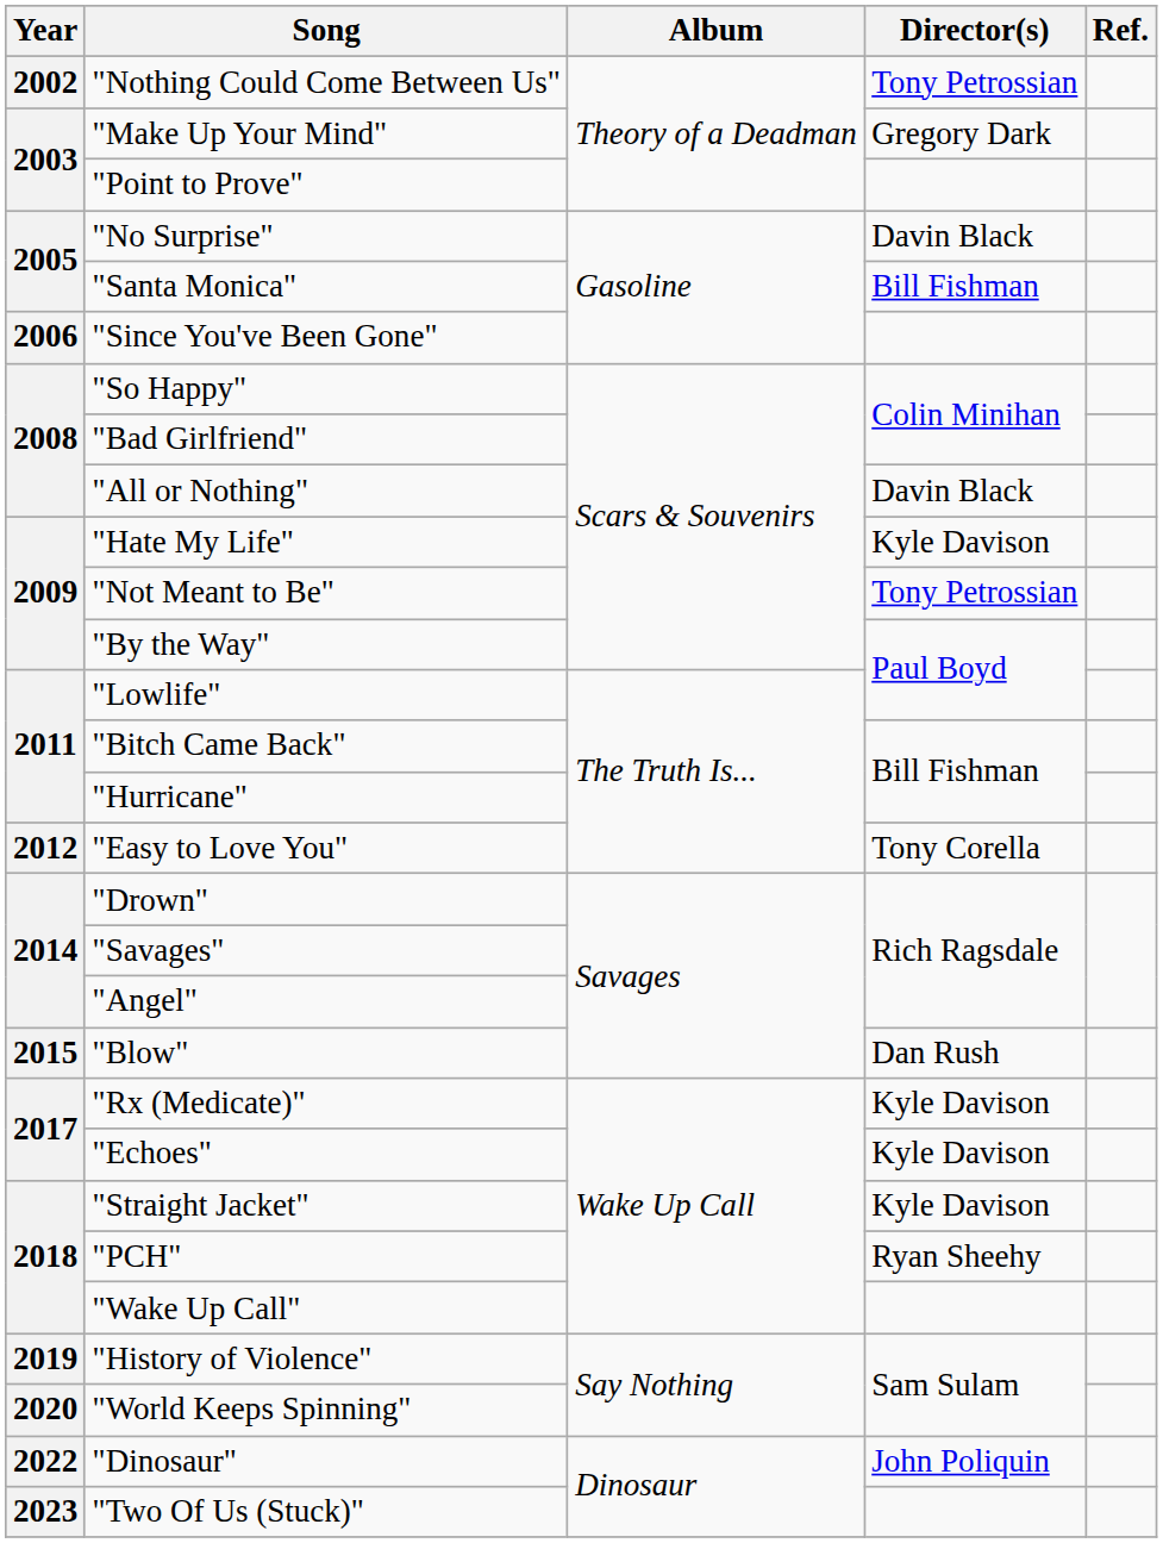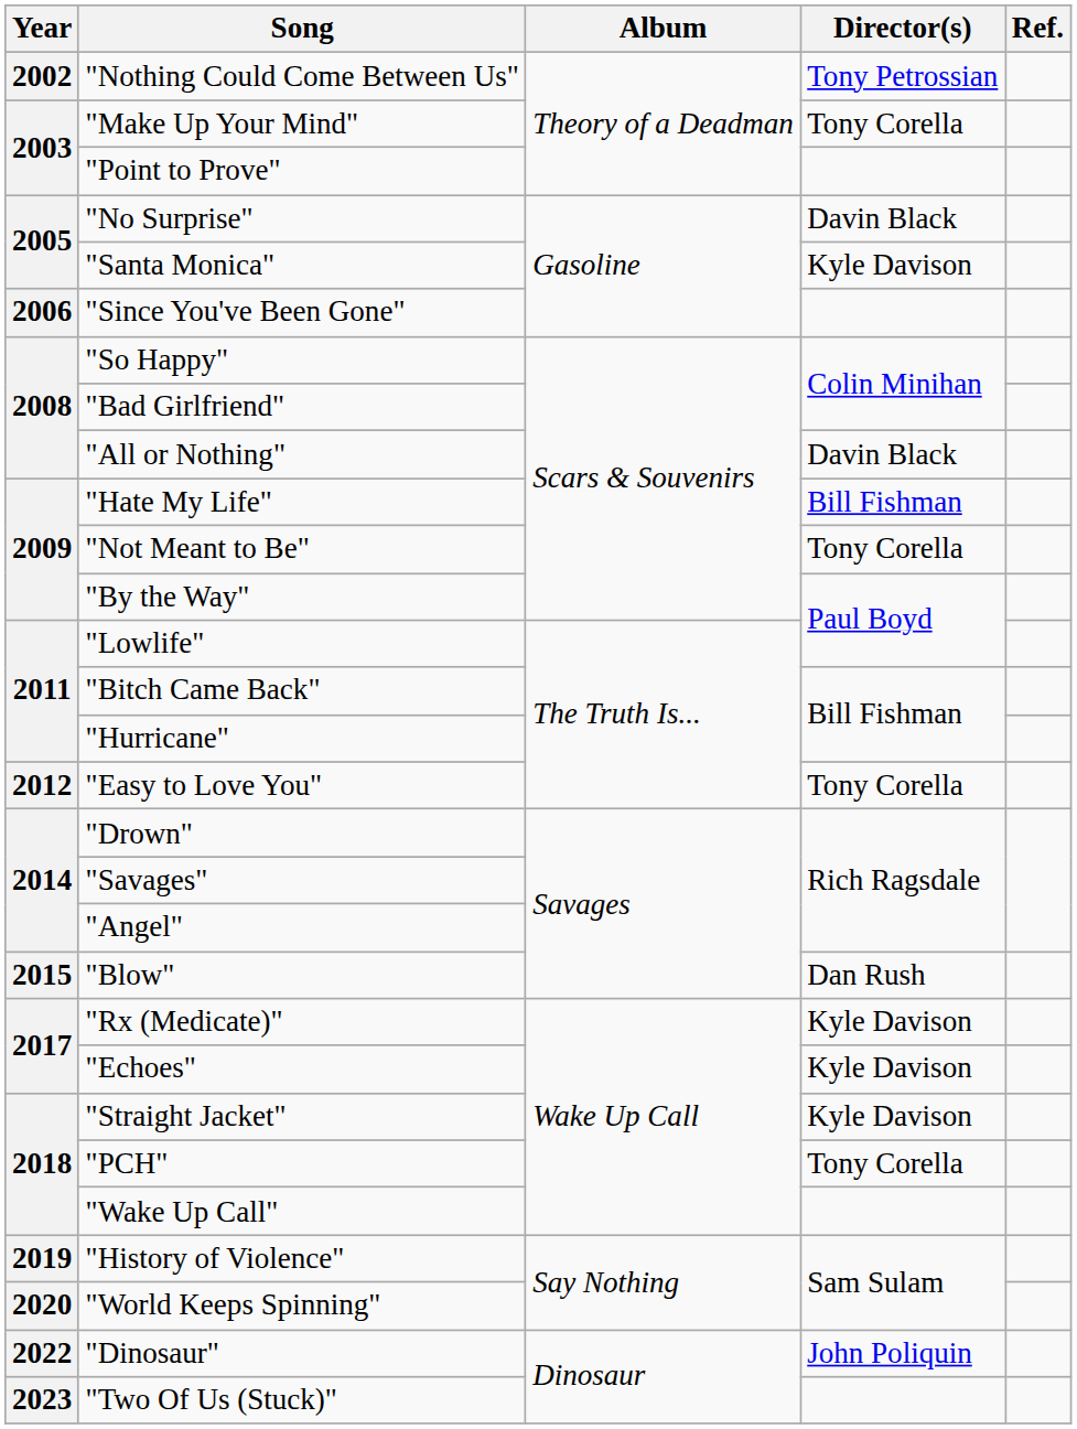"Make Up Your Mind" | Director(s): Gregory Dark -> Tony Corella
"Santa Monica" | Director(s): Bill Fishman -> Kyle Davison
"Hate My Life" | Director(s): Kyle Davison -> Bill Fishman
"Not Meant to Be" | Director(s): Tony Petrossian -> Tony Corella
"PCH" | Director(s): Ryan Sheehy -> Tony Corella
